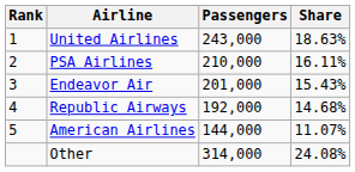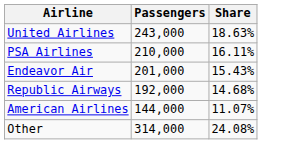- column: Rank | 1 | 2 | 3 | 4 | 5
